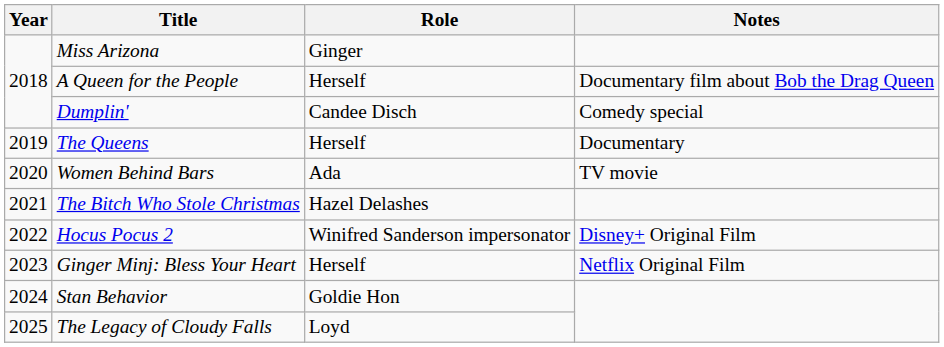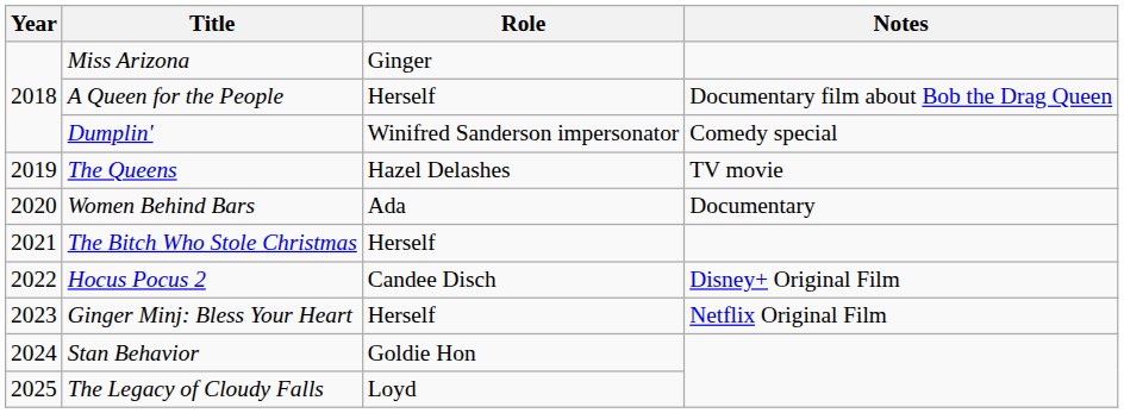Dumplin' | Role: Candee Disch -> Winifred Sanderson impersonator
The Queens | Role: Herself -> Hazel Delashes
The Queens | Notes: Documentary -> TV movie
Women Behind Bars | Notes: TV movie -> Documentary
The Bitch Who Stole Christmas | Role: Hazel Delashes -> Herself
Hocus Pocus 2 | Role: Winifred Sanderson impersonator -> Candee Disch
